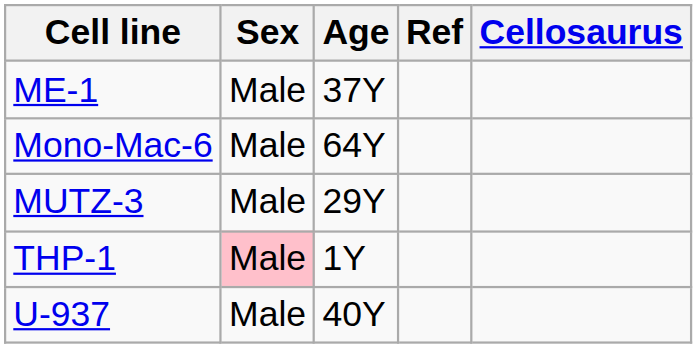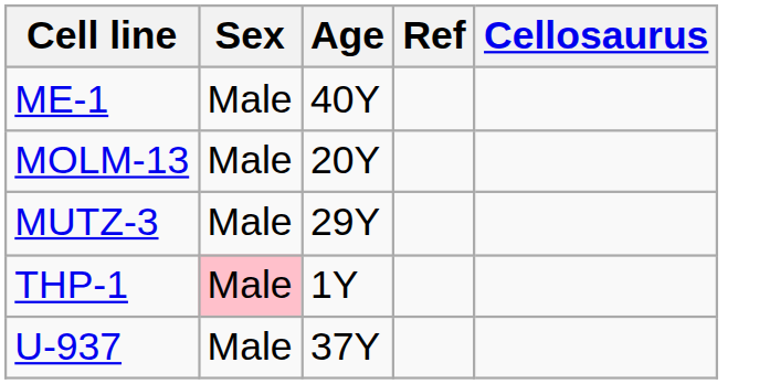ME-1 | Age: 37Y -> 40Y
+ row: MOLM-13 | Male | 20Y
- row: Mono-Mac-6 | Male | 64Y
U-937 | Age: 40Y -> 37Y
